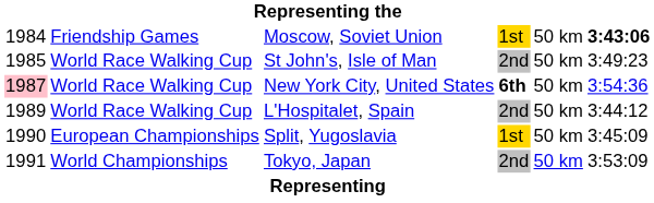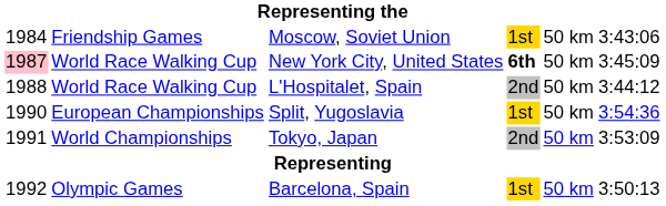Moscow, Soviet Union | column 6: bold -> normal
- row: 1985 | World Race Walking Cup | St John's, Isle of Man | 2nd | 50 km | 3:49:23
New York City, United States | column 6: 3:54:36 -> 3:45:09
L'Hospitalet, Spain | column 1: 1989 -> 1988
Split, Yugoslavia | column 6: 3:45:09 -> 3:54:36
+ row: 1992 | Olympic Games | Barcelona, Spain | 1st | 50 km | 3:50:13
